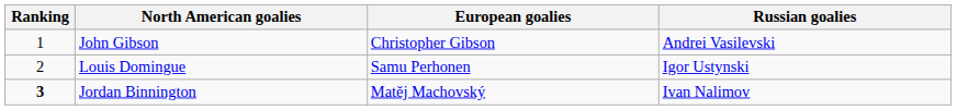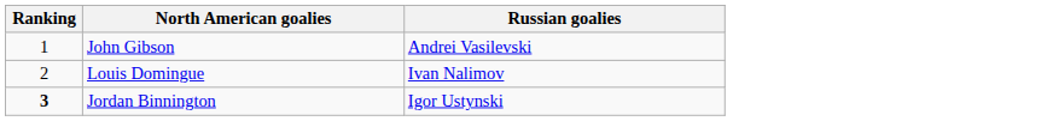- column: European goalies | Christopher Gibson | Samu Perhonen | Matěj Machovský
Louis Domingue | Russian goalies: Igor Ustynski -> Ivan Nalimov
Jordan Binnington | Russian goalies: Ivan Nalimov -> Igor Ustynski
